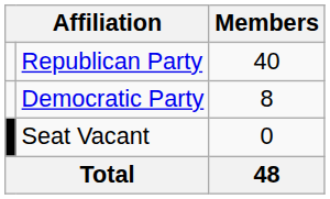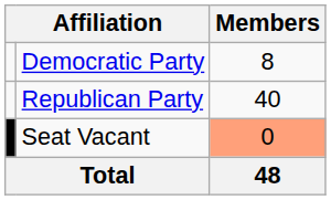rows swapped: Republican Party <-> Democratic Party
Seat Vacant | Members: no background -> lightsalmon background
